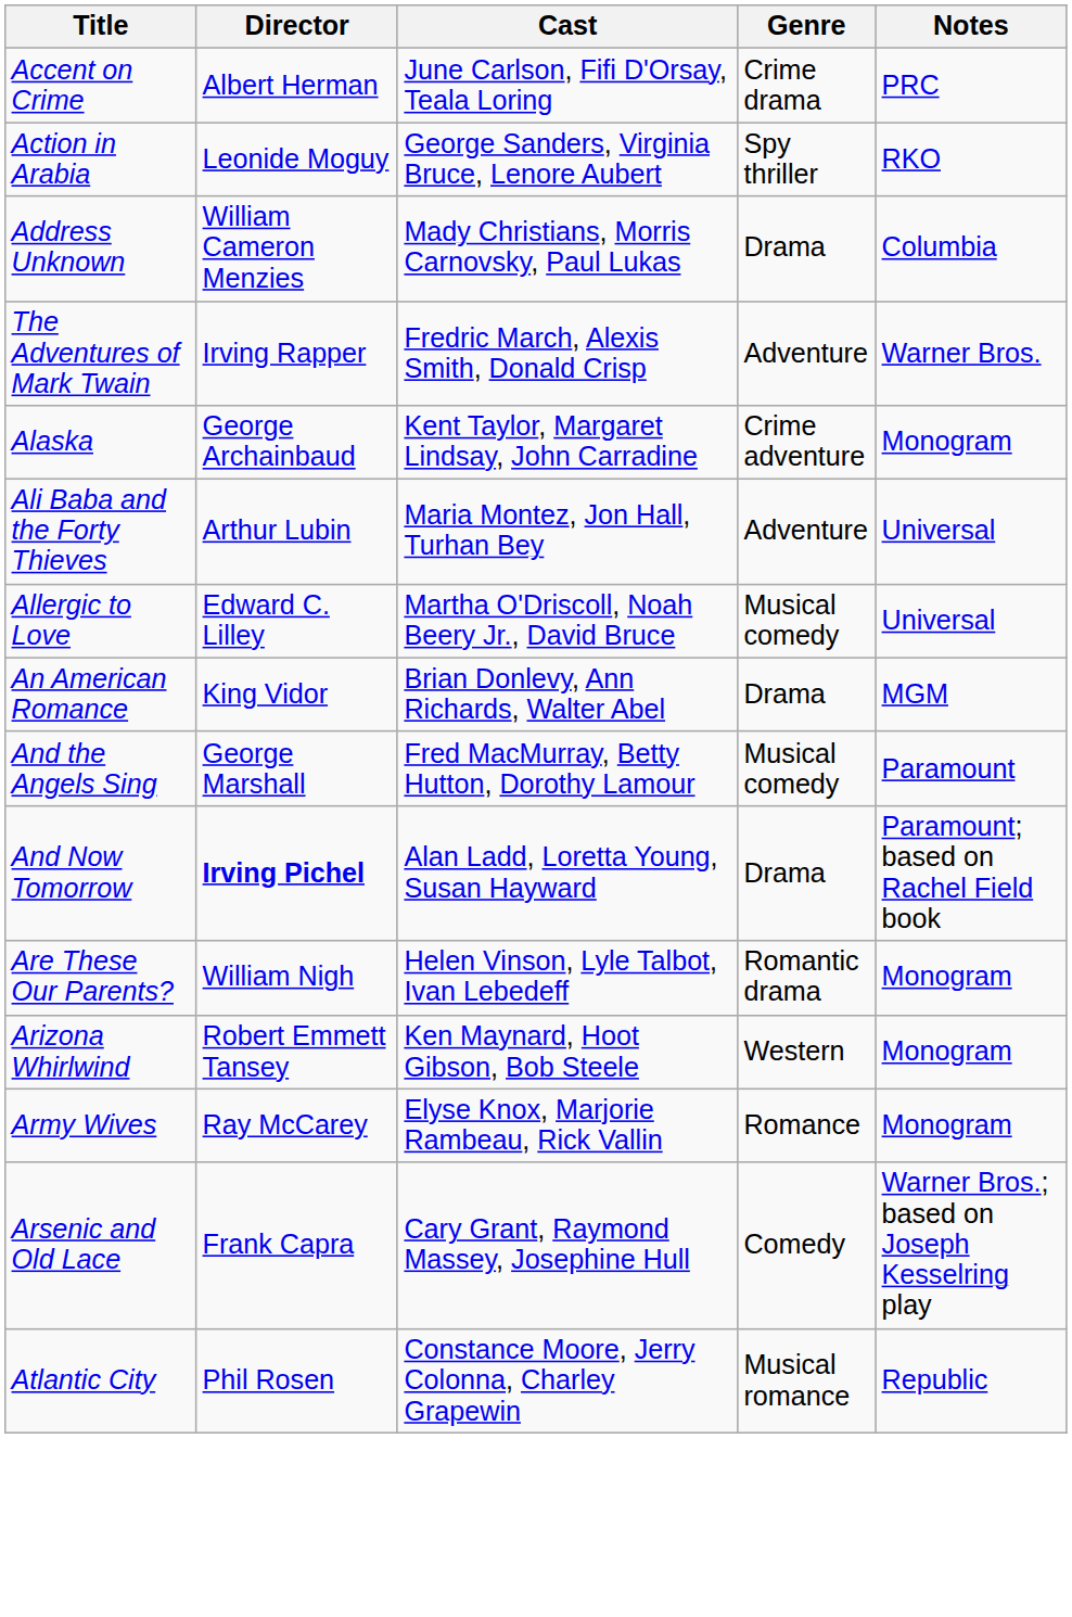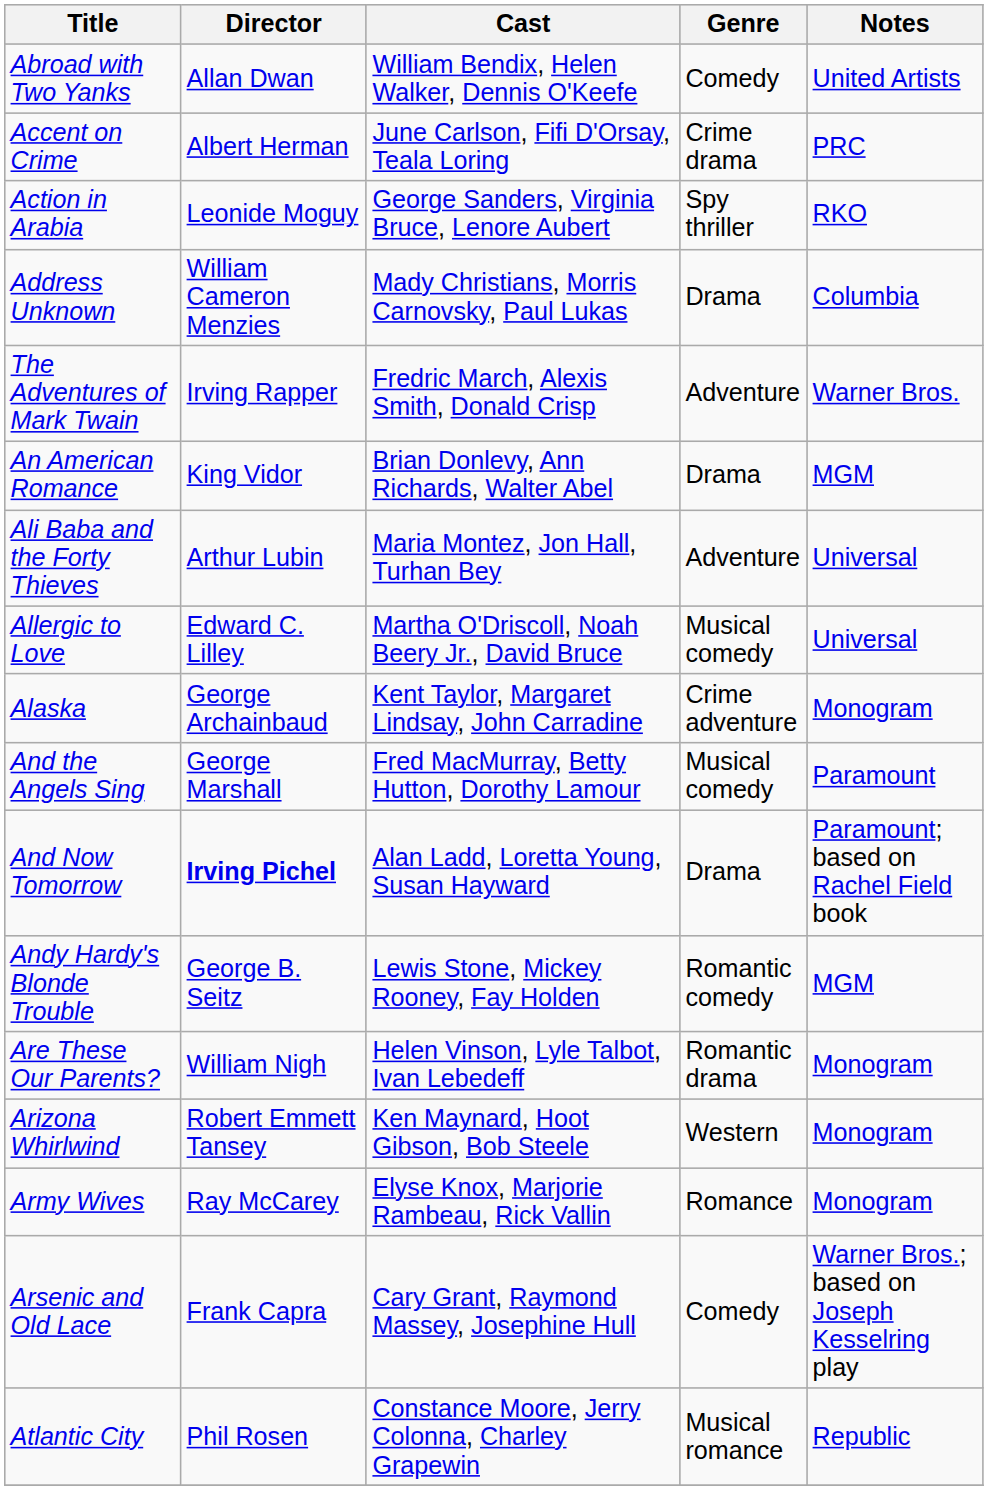+ row: Abroad with Two Yanks | Allan Dwan | William Bendix, Helen Walker, Dennis O'Keefe | Comedy | United Artists
rows swapped: Alaska <-> An American Romance
+ row: Andy Hardy's Blonde Trouble | George B. Seitz | Lewis Stone, Mickey Rooney, Fay Holden | Romantic comedy | MGM
